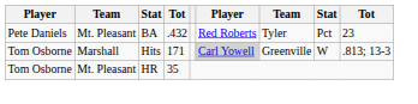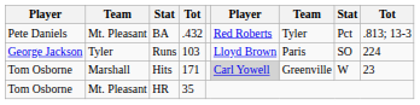BA | column 9: 23 -> .813; 13-3
+ row: George Jackson | Tyler | Runs | 103 | Lloyd Brown | Paris | SO | 224
Hits | column 9: .813; 13-3 -> 23
